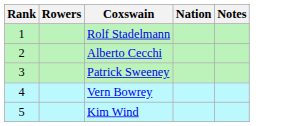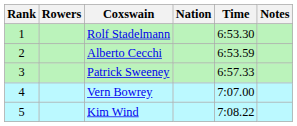+ column: Time | 6:53.30 | 6:53.59 | 6:57.33 | 7:07.00 | 7:08.22
